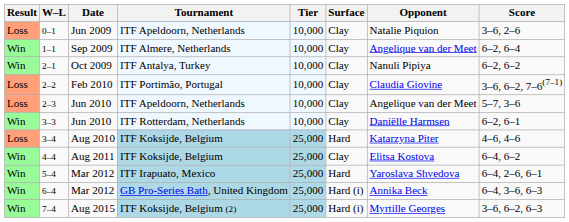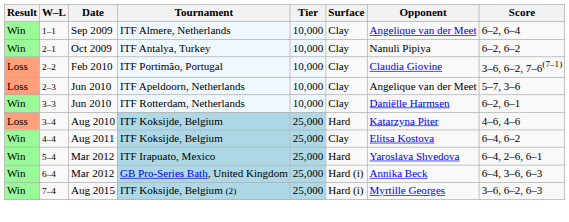- row: Loss | 0–1 | Jun 2009 | ITF Apeldoorn, Netherlands | 10,000 | Clay | Natalie Piquion | 3–6, 2–6
